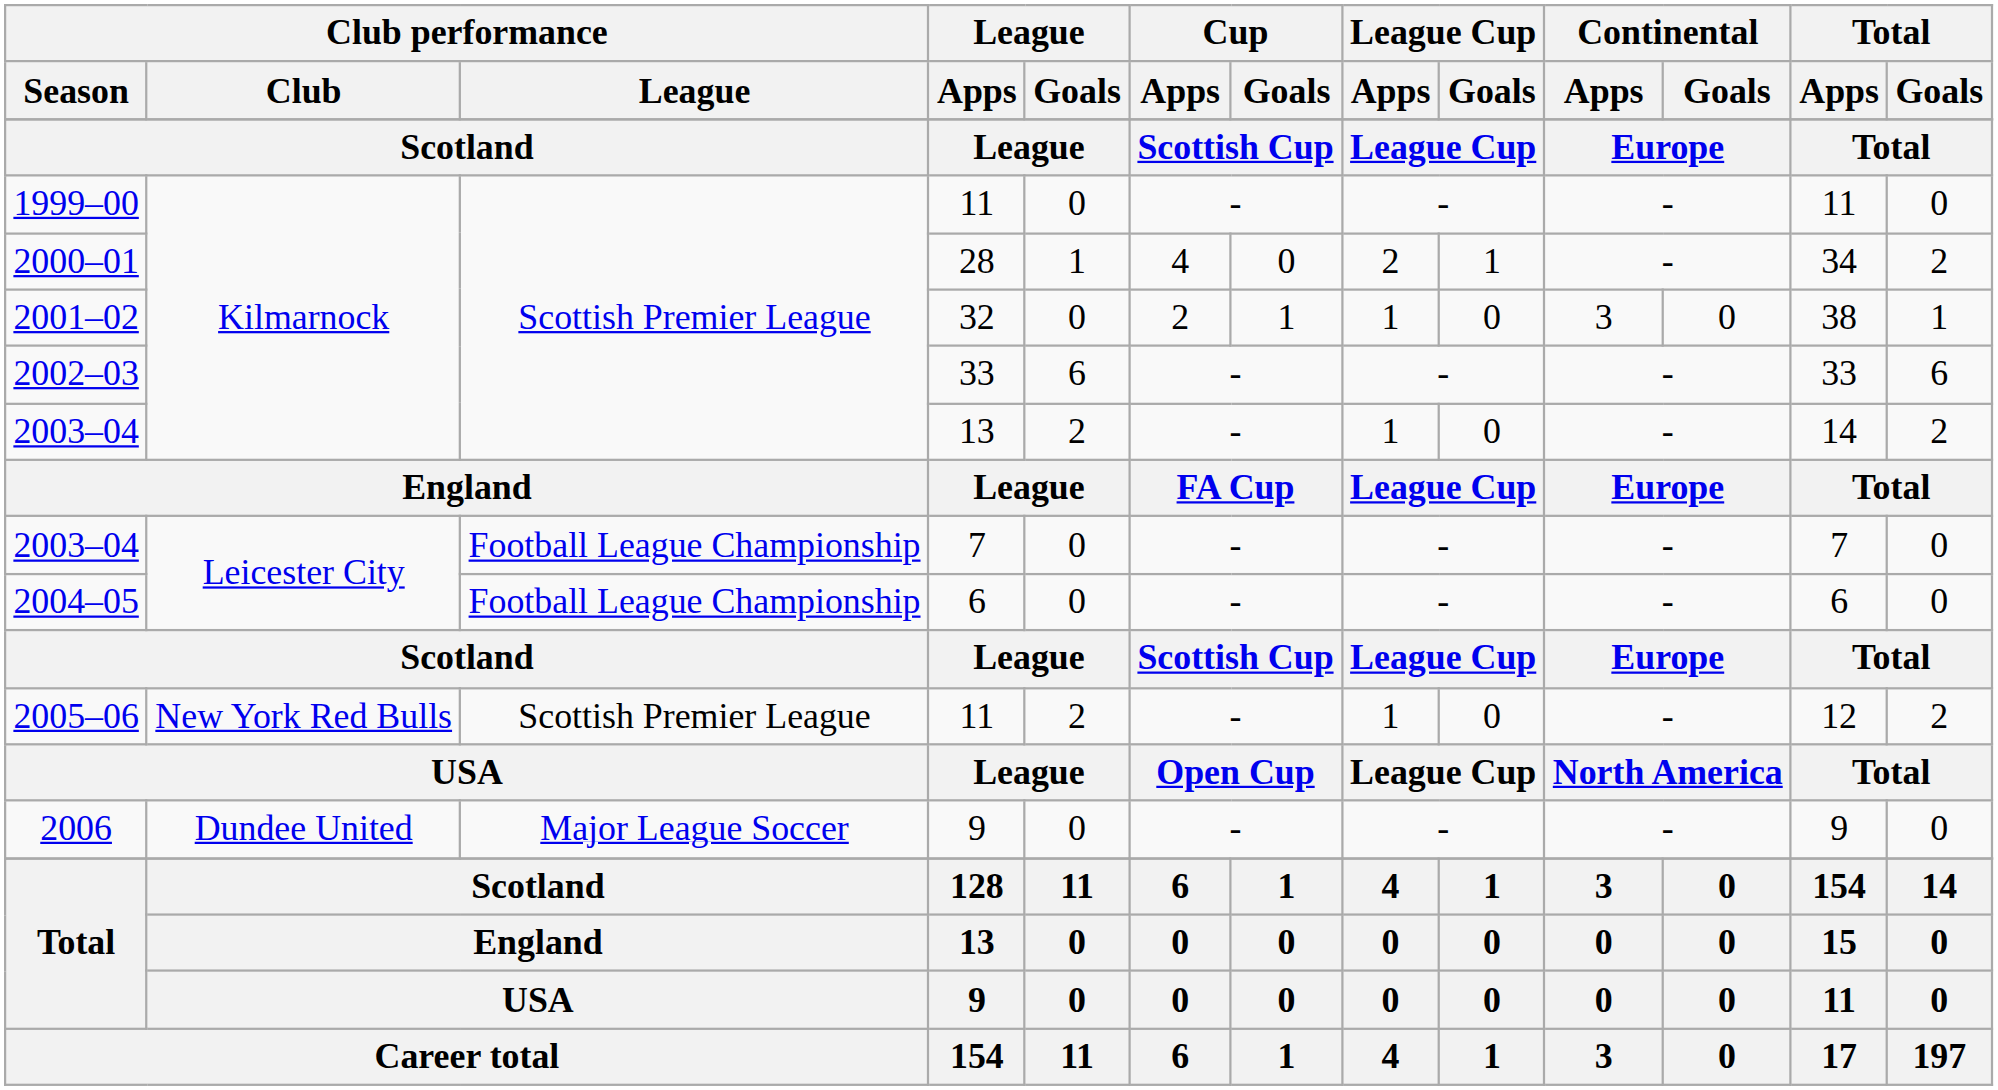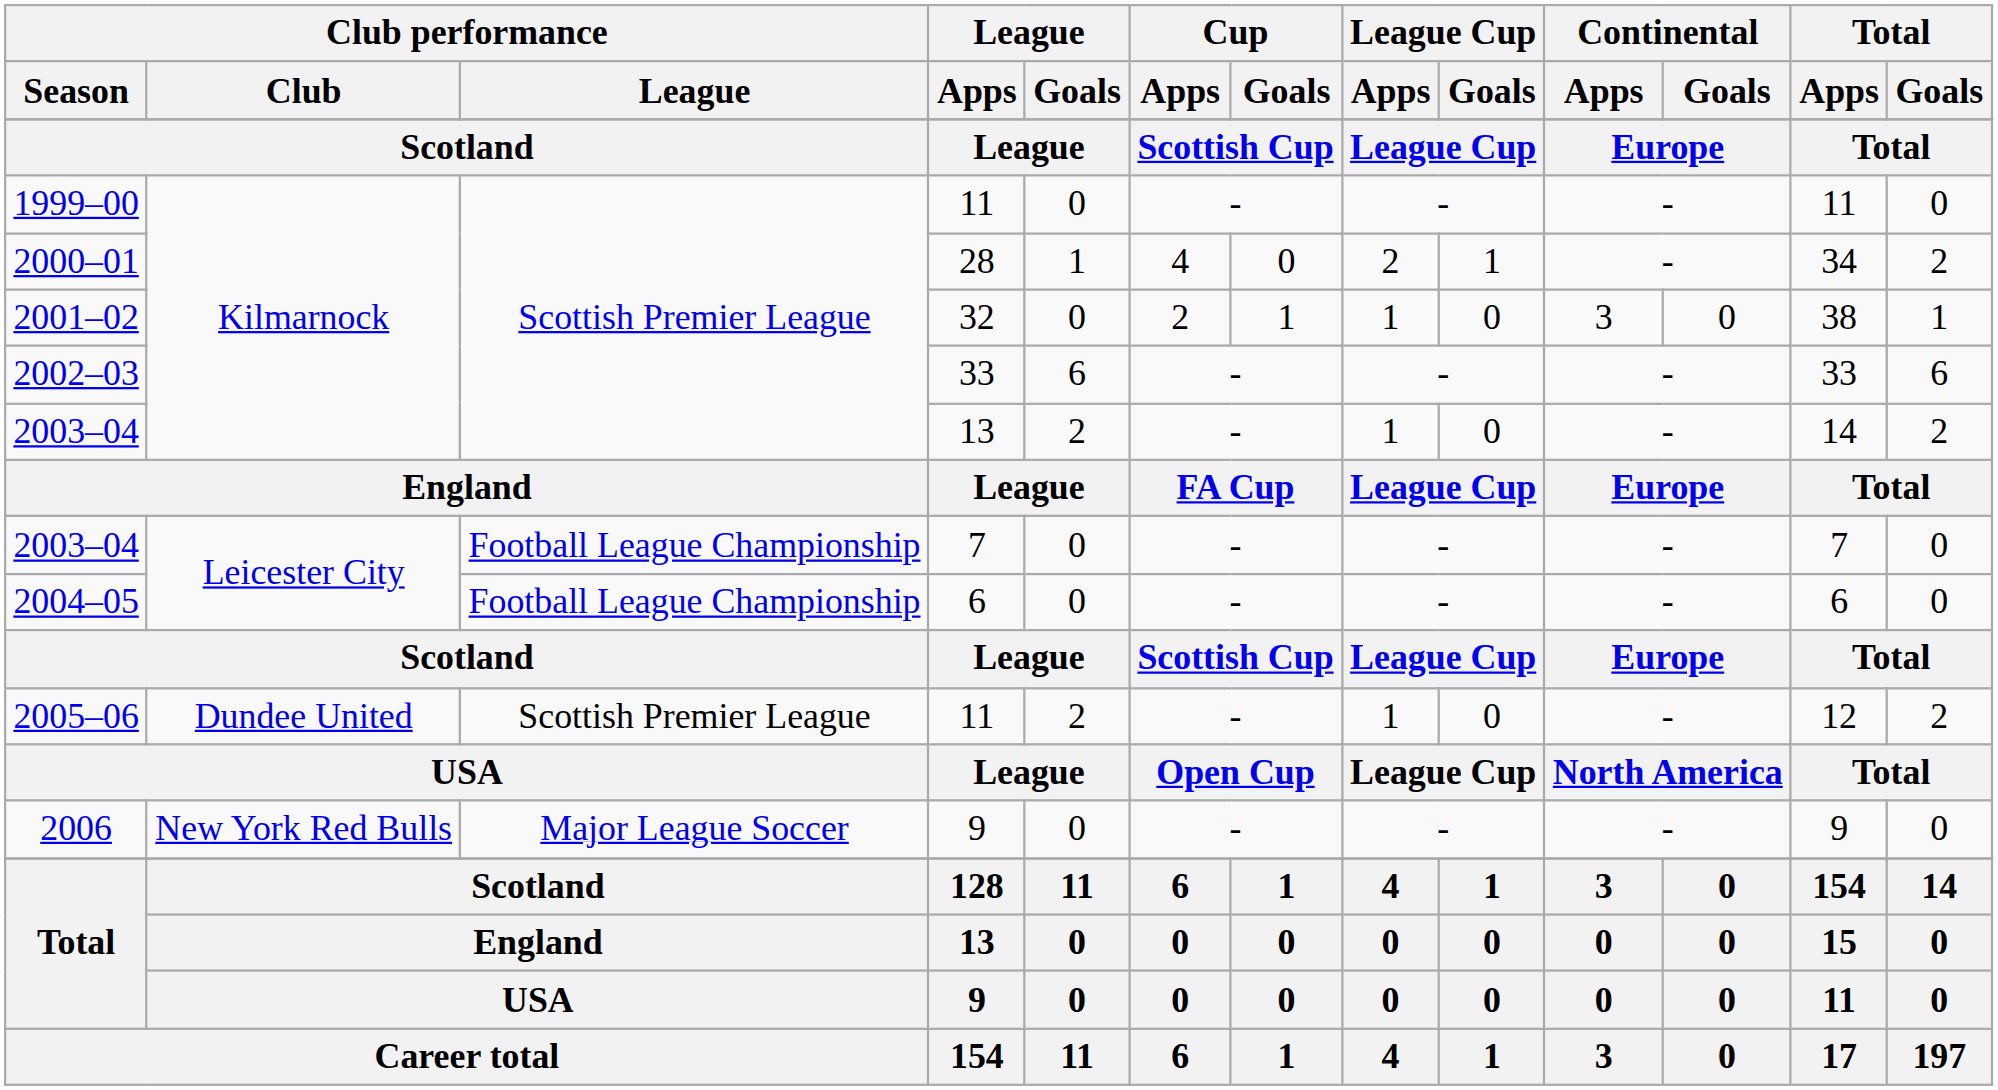2005–06 | Club performance / Club: New York Red Bulls -> Dundee United
2006 | Club performance / Club: Dundee United -> New York Red Bulls
